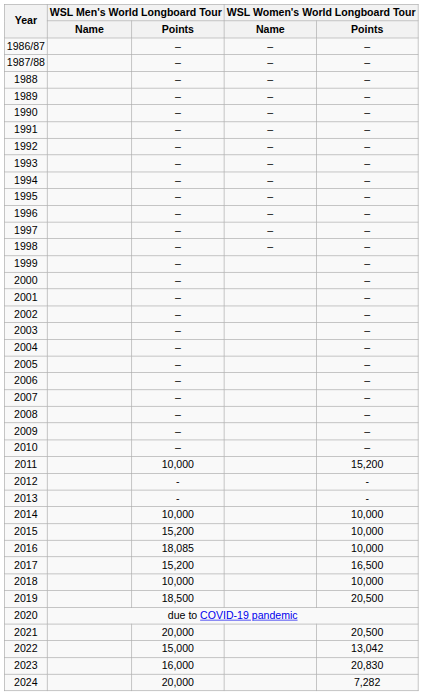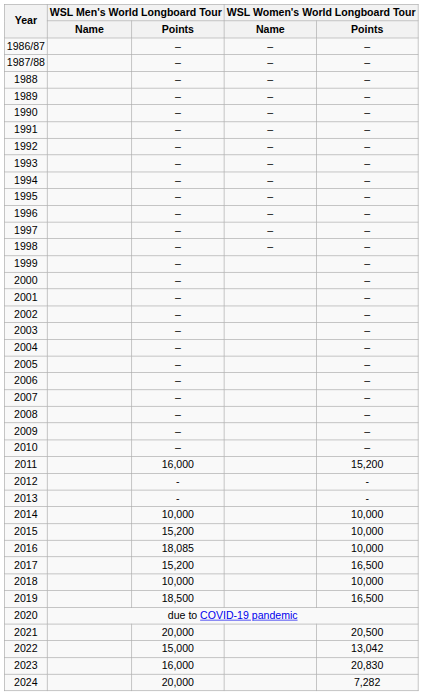2011 | WSL Men's World Longboard Tour / Points: 10,000 -> 16,000
2019 | WSL Women's World Longboard Tour / Points: 20,500 -> 16,500
